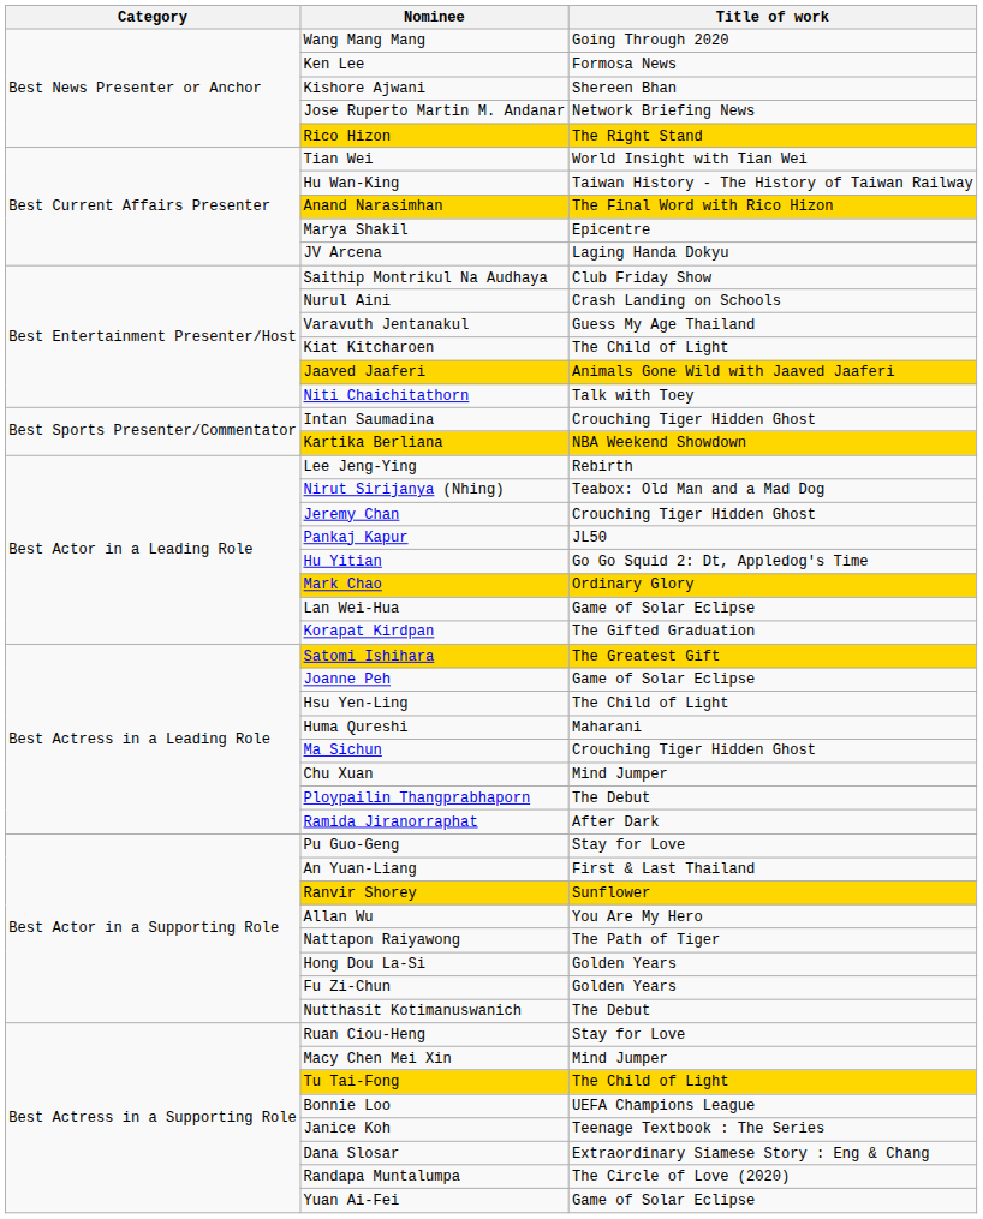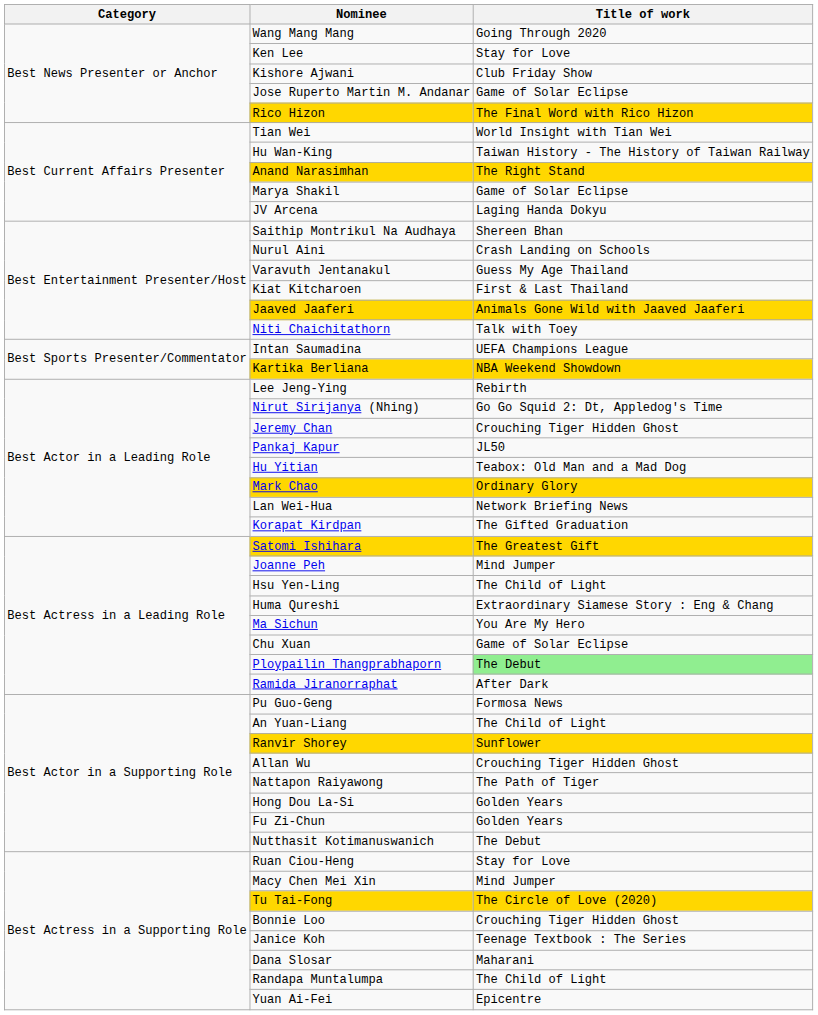Ken Lee | Title of work: Formosa News -> Stay for Love
Kishore Ajwani | Title of work: Shereen Bhan -> Club Friday Show
Jose Ruperto Martin M. Andanar | Title of work: Network Briefing News -> Game of Solar Eclipse
Rico Hizon | Title of work: The Right Stand -> The Final Word with Rico Hizon
Anand Narasimhan | Title of work: The Final Word with Rico Hizon -> The Right Stand
Marya Shakil | Title of work: Epicentre -> Game of Solar Eclipse
Saithip Montrikul Na Audhaya | Title of work: Club Friday Show -> Shereen Bhan
Kiat Kitcharoen | Title of work: The Child of Light -> First & Last Thailand
Intan Saumadina | Title of work: Crouching Tiger Hidden Ghost -> UEFA Champions League
Nirut Sirijanya (Nhing) | Title of work: Teabox: Old Man and a Mad Dog -> Go Go Squid 2: Dt, Appledog's Time
Hu Yitian | Title of work: Go Go Squid 2: Dt, Appledog's Time -> Teabox: Old Man and a Mad Dog
Lan Wei-Hua | Title of work: Game of Solar Eclipse -> Network Briefing News
Joanne Peh | Title of work: Game of Solar Eclipse -> Mind Jumper
Huma Qureshi | Title of work: Maharani -> Extraordinary Siamese Story : Eng & Chang
Ma Sichun | Title of work: Crouching Tiger Hidden Ghost -> You Are My Hero
Chu Xuan | Title of work: Mind Jumper -> Game of Solar Eclipse
Ploypailin Thangprabhaporn | Title of work: no background -> lightgreen background
Pu Guo-Geng | Title of work: Stay for Love -> Formosa News
An Yuan-Liang | Title of work: First & Last Thailand -> The Child of Light
Allan Wu | Title of work: You Are My Hero -> Crouching Tiger Hidden Ghost
Tu Tai-Fong | Title of work: The Child of Light -> The Circle of Love (2020)
Bonnie Loo | Title of work: UEFA Champions League -> Crouching Tiger Hidden Ghost
Dana Slosar | Title of work: Extraordinary Siamese Story : Eng & Chang -> Maharani
Randapa Muntalumpa | Title of work: The Circle of Love (2020) -> The Child of Light
Yuan Ai-Fei | Title of work: Game of Solar Eclipse -> Epicentre
